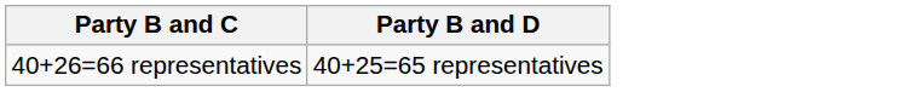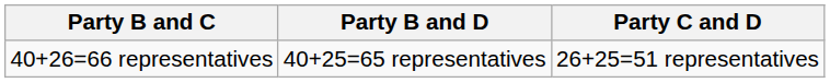+ column: Party C and D | 26+25=51 representatives
